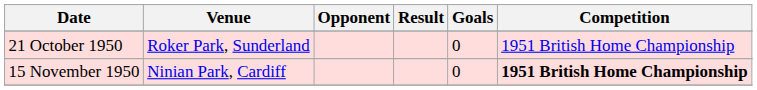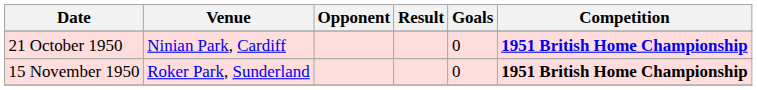21 October 1950 | Venue: Roker Park, Sunderland -> Ninian Park, Cardiff
21 October 1950 | Competition: normal -> bold
15 November 1950 | Venue: Ninian Park, Cardiff -> Roker Park, Sunderland
